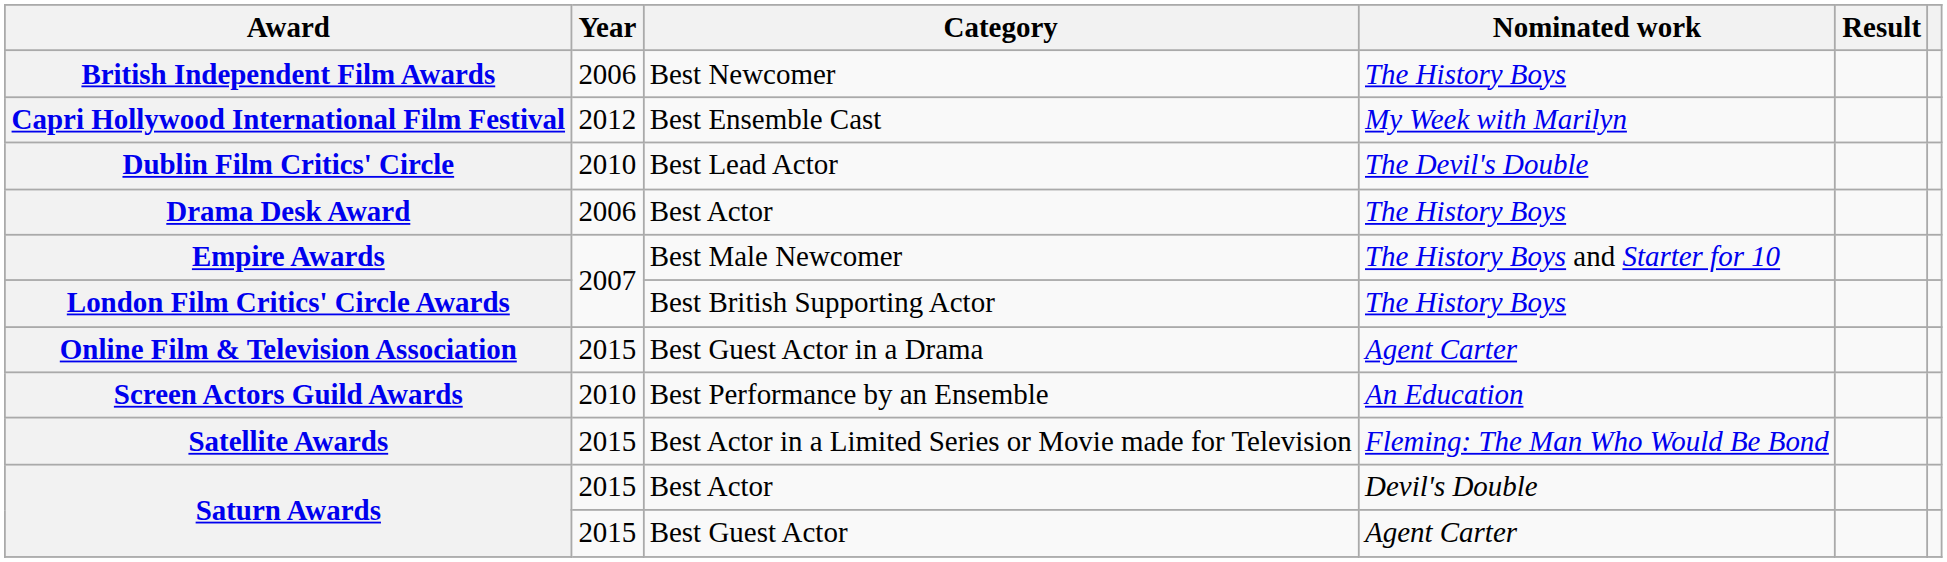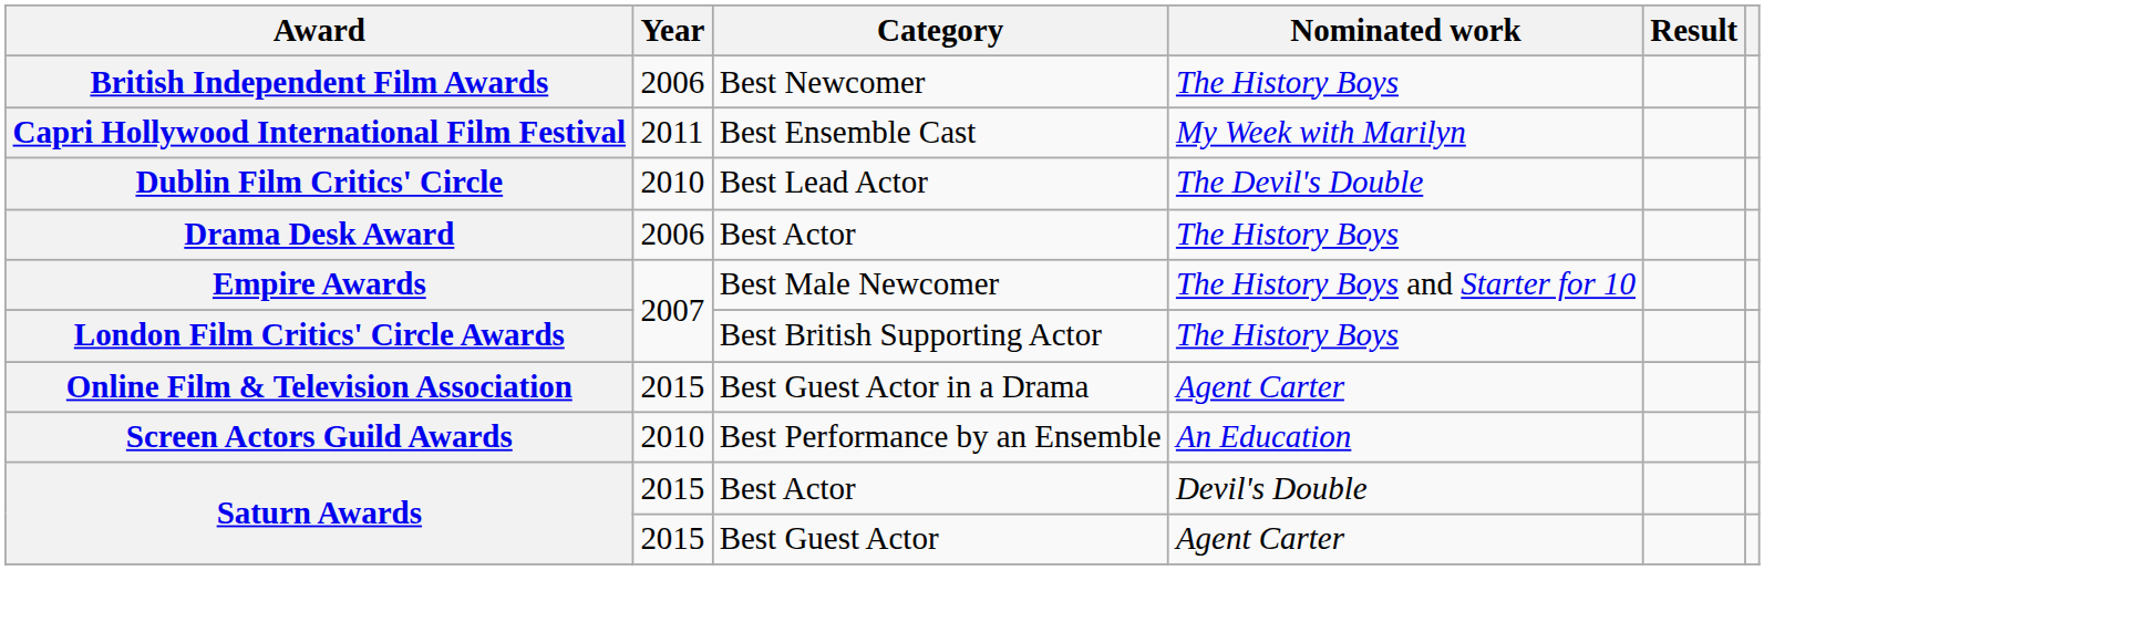Capri Hollywood International Film Festival | Year: 2012 -> 2011
- row: Satellite Awards | 2015 | Best Actor in a Limited Series or Movie made for Television | Fleming: The Man Who Would Be Bond
